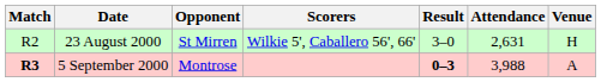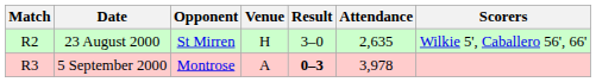columns swapped: Venue <-> Scorers
23 August 2000 | Attendance: 2,631 -> 2,635
5 September 2000 | Match: bold -> normal
5 September 2000 | Attendance: 3,988 -> 3,978
